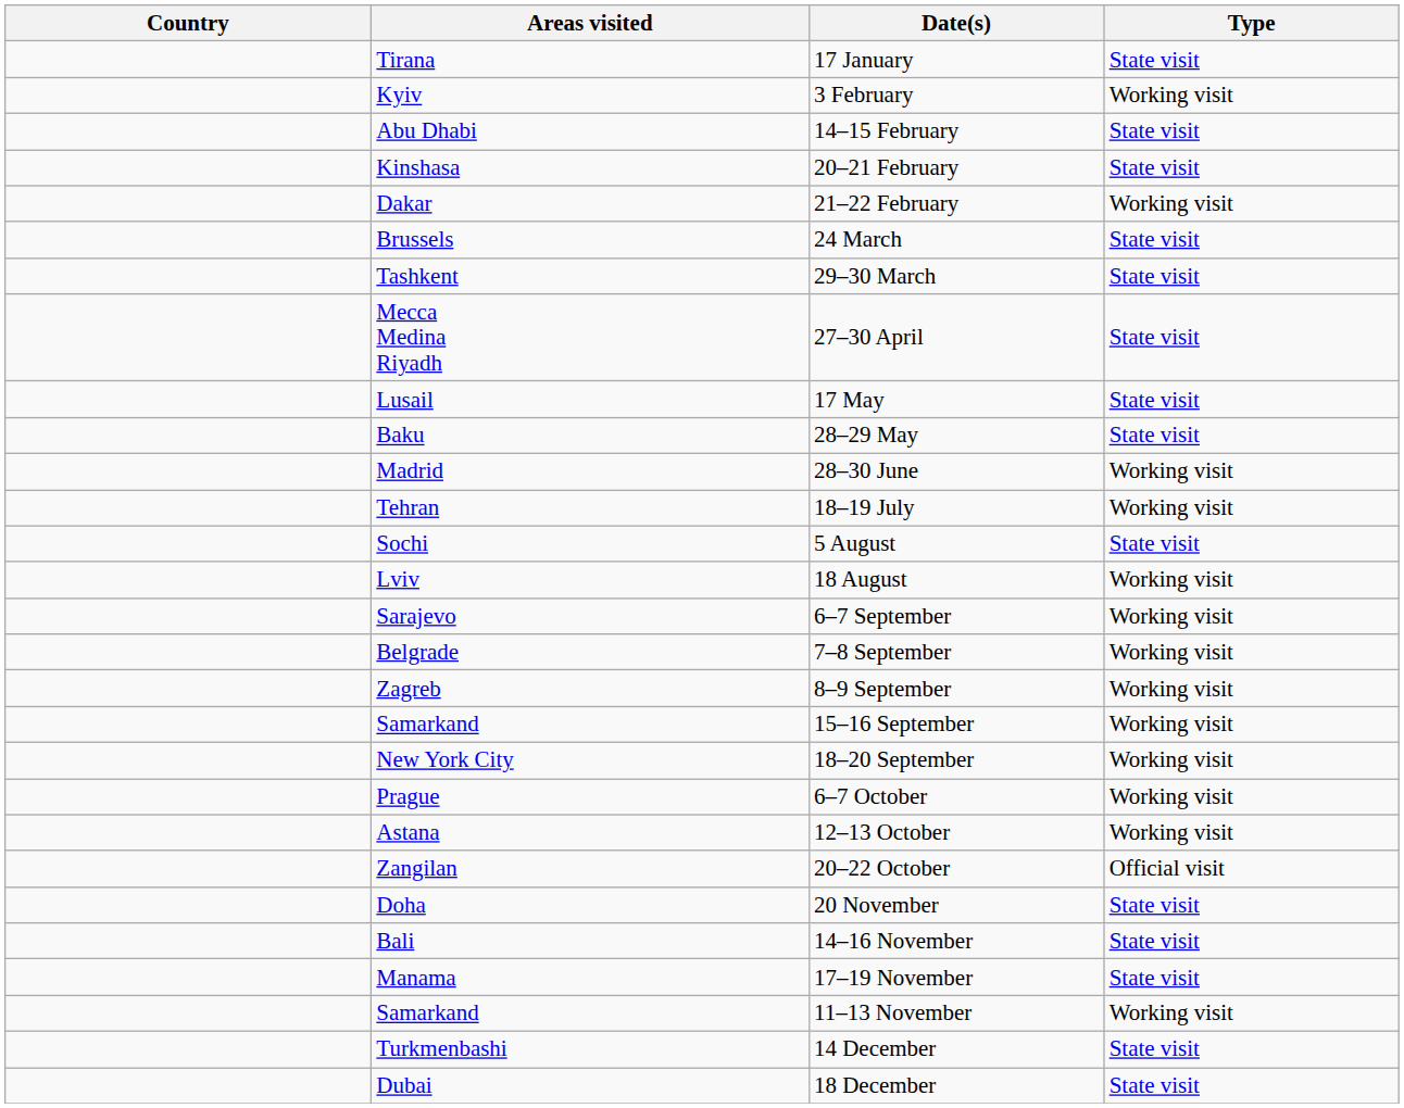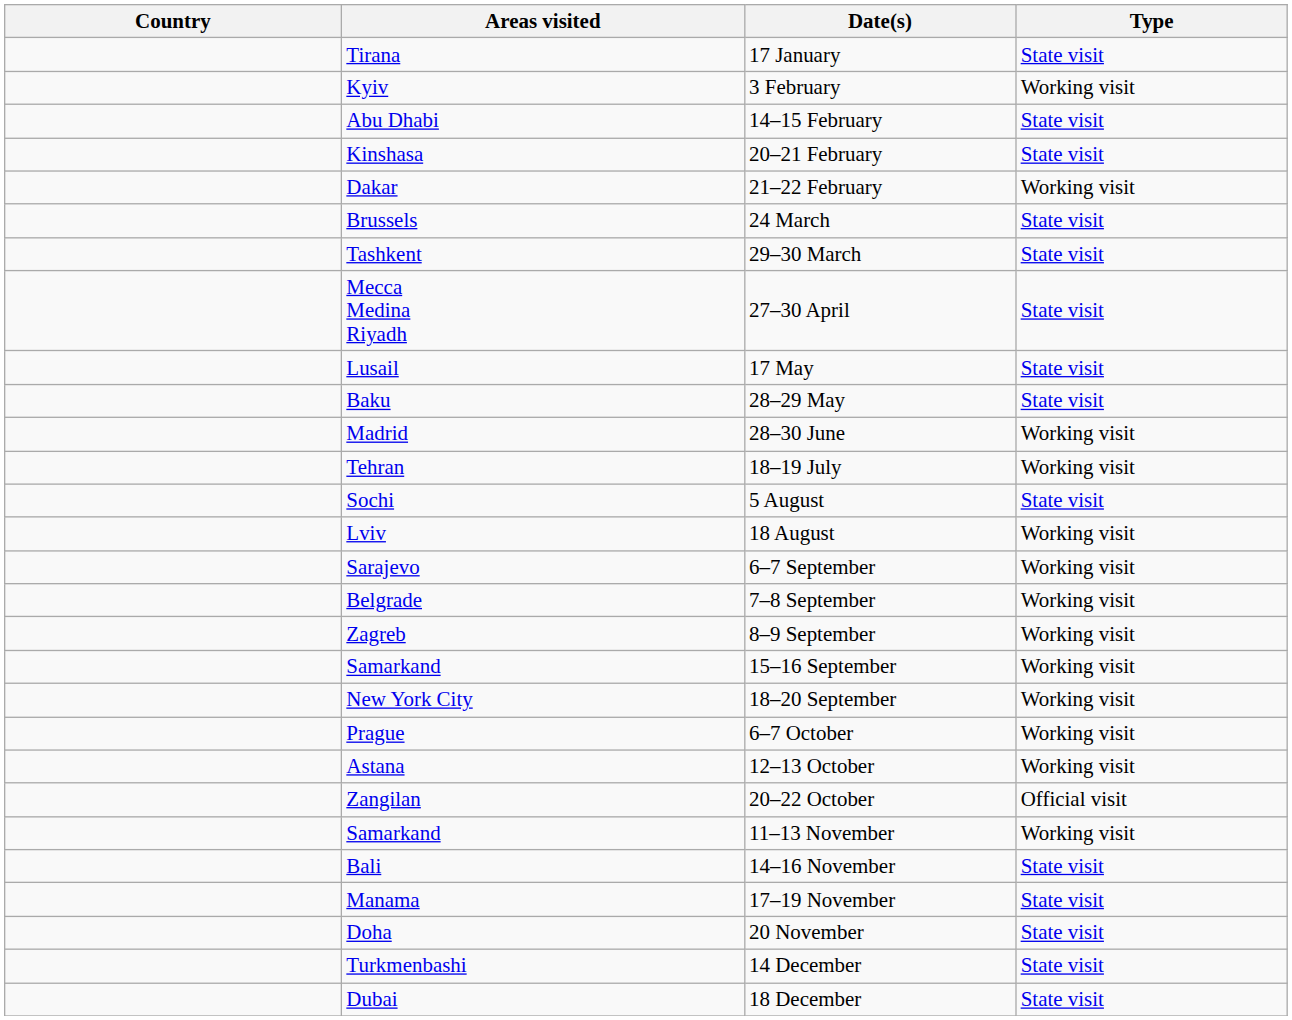rows swapped: 11–13 November <-> 20 November
